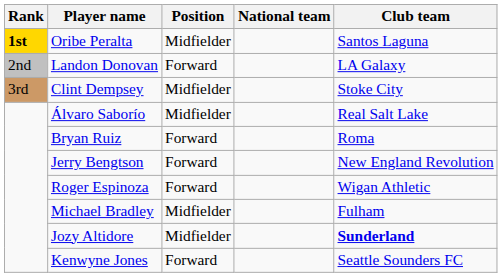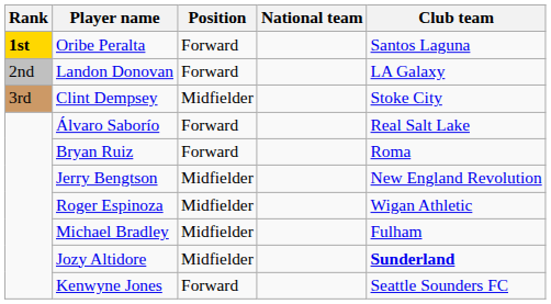Oribe Peralta | Position: Midfielder -> Forward
Álvaro Saborío | Position: Midfielder -> Forward
Jerry Bengtson | Position: Forward -> Midfielder
Roger Espinoza | Position: Forward -> Midfielder
